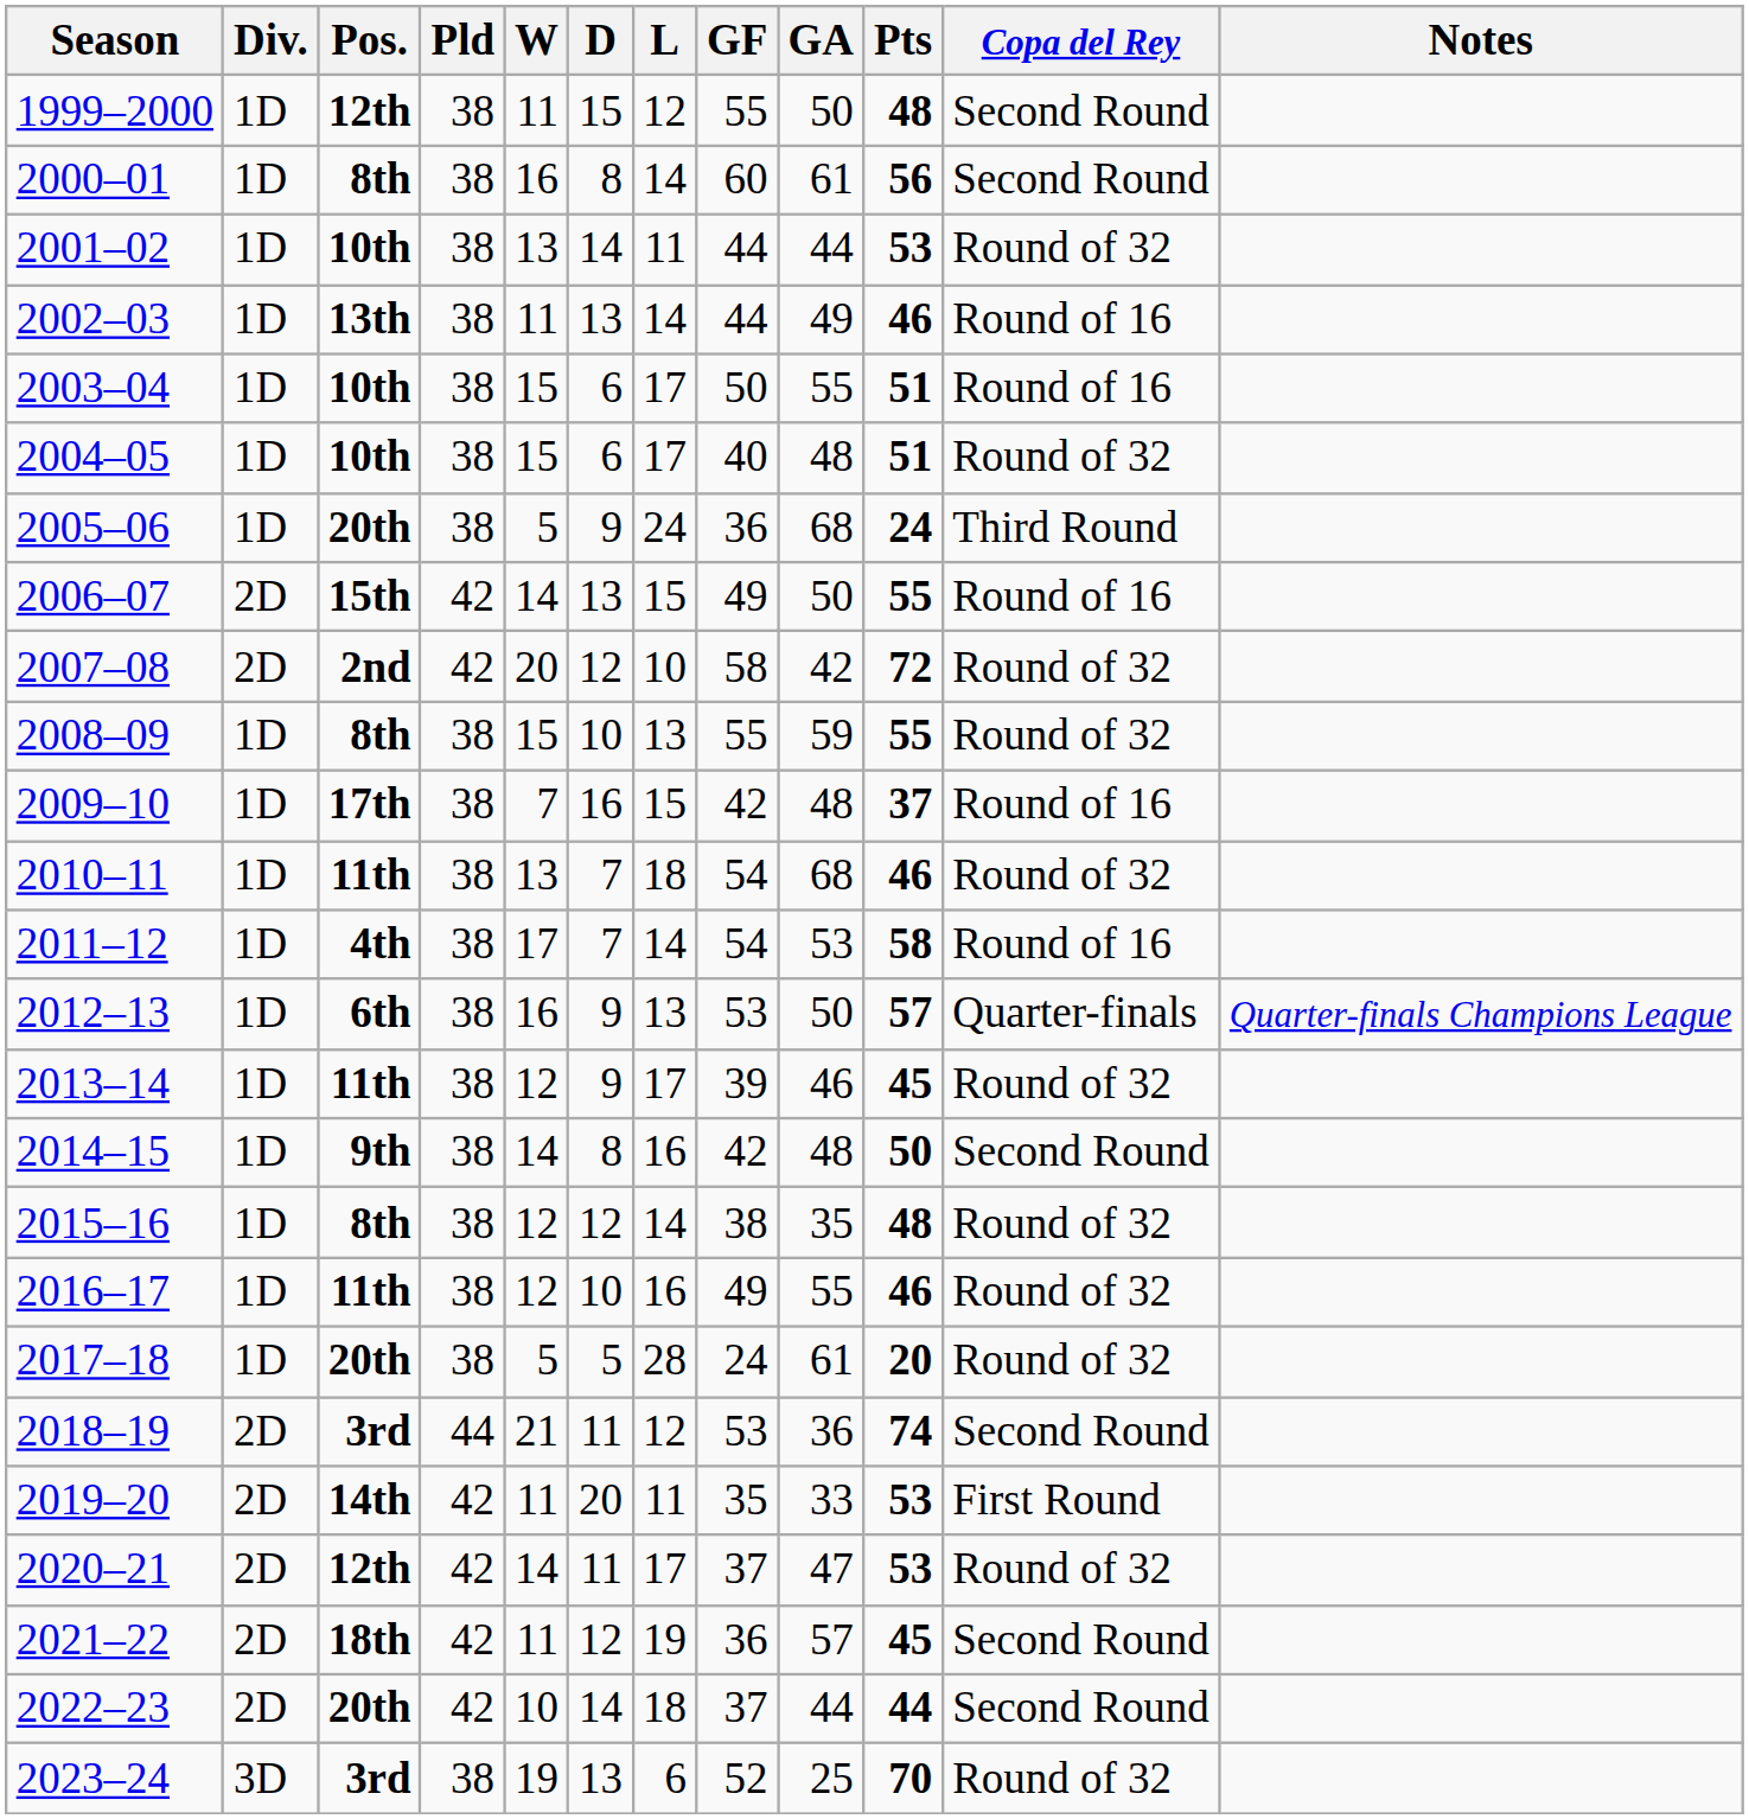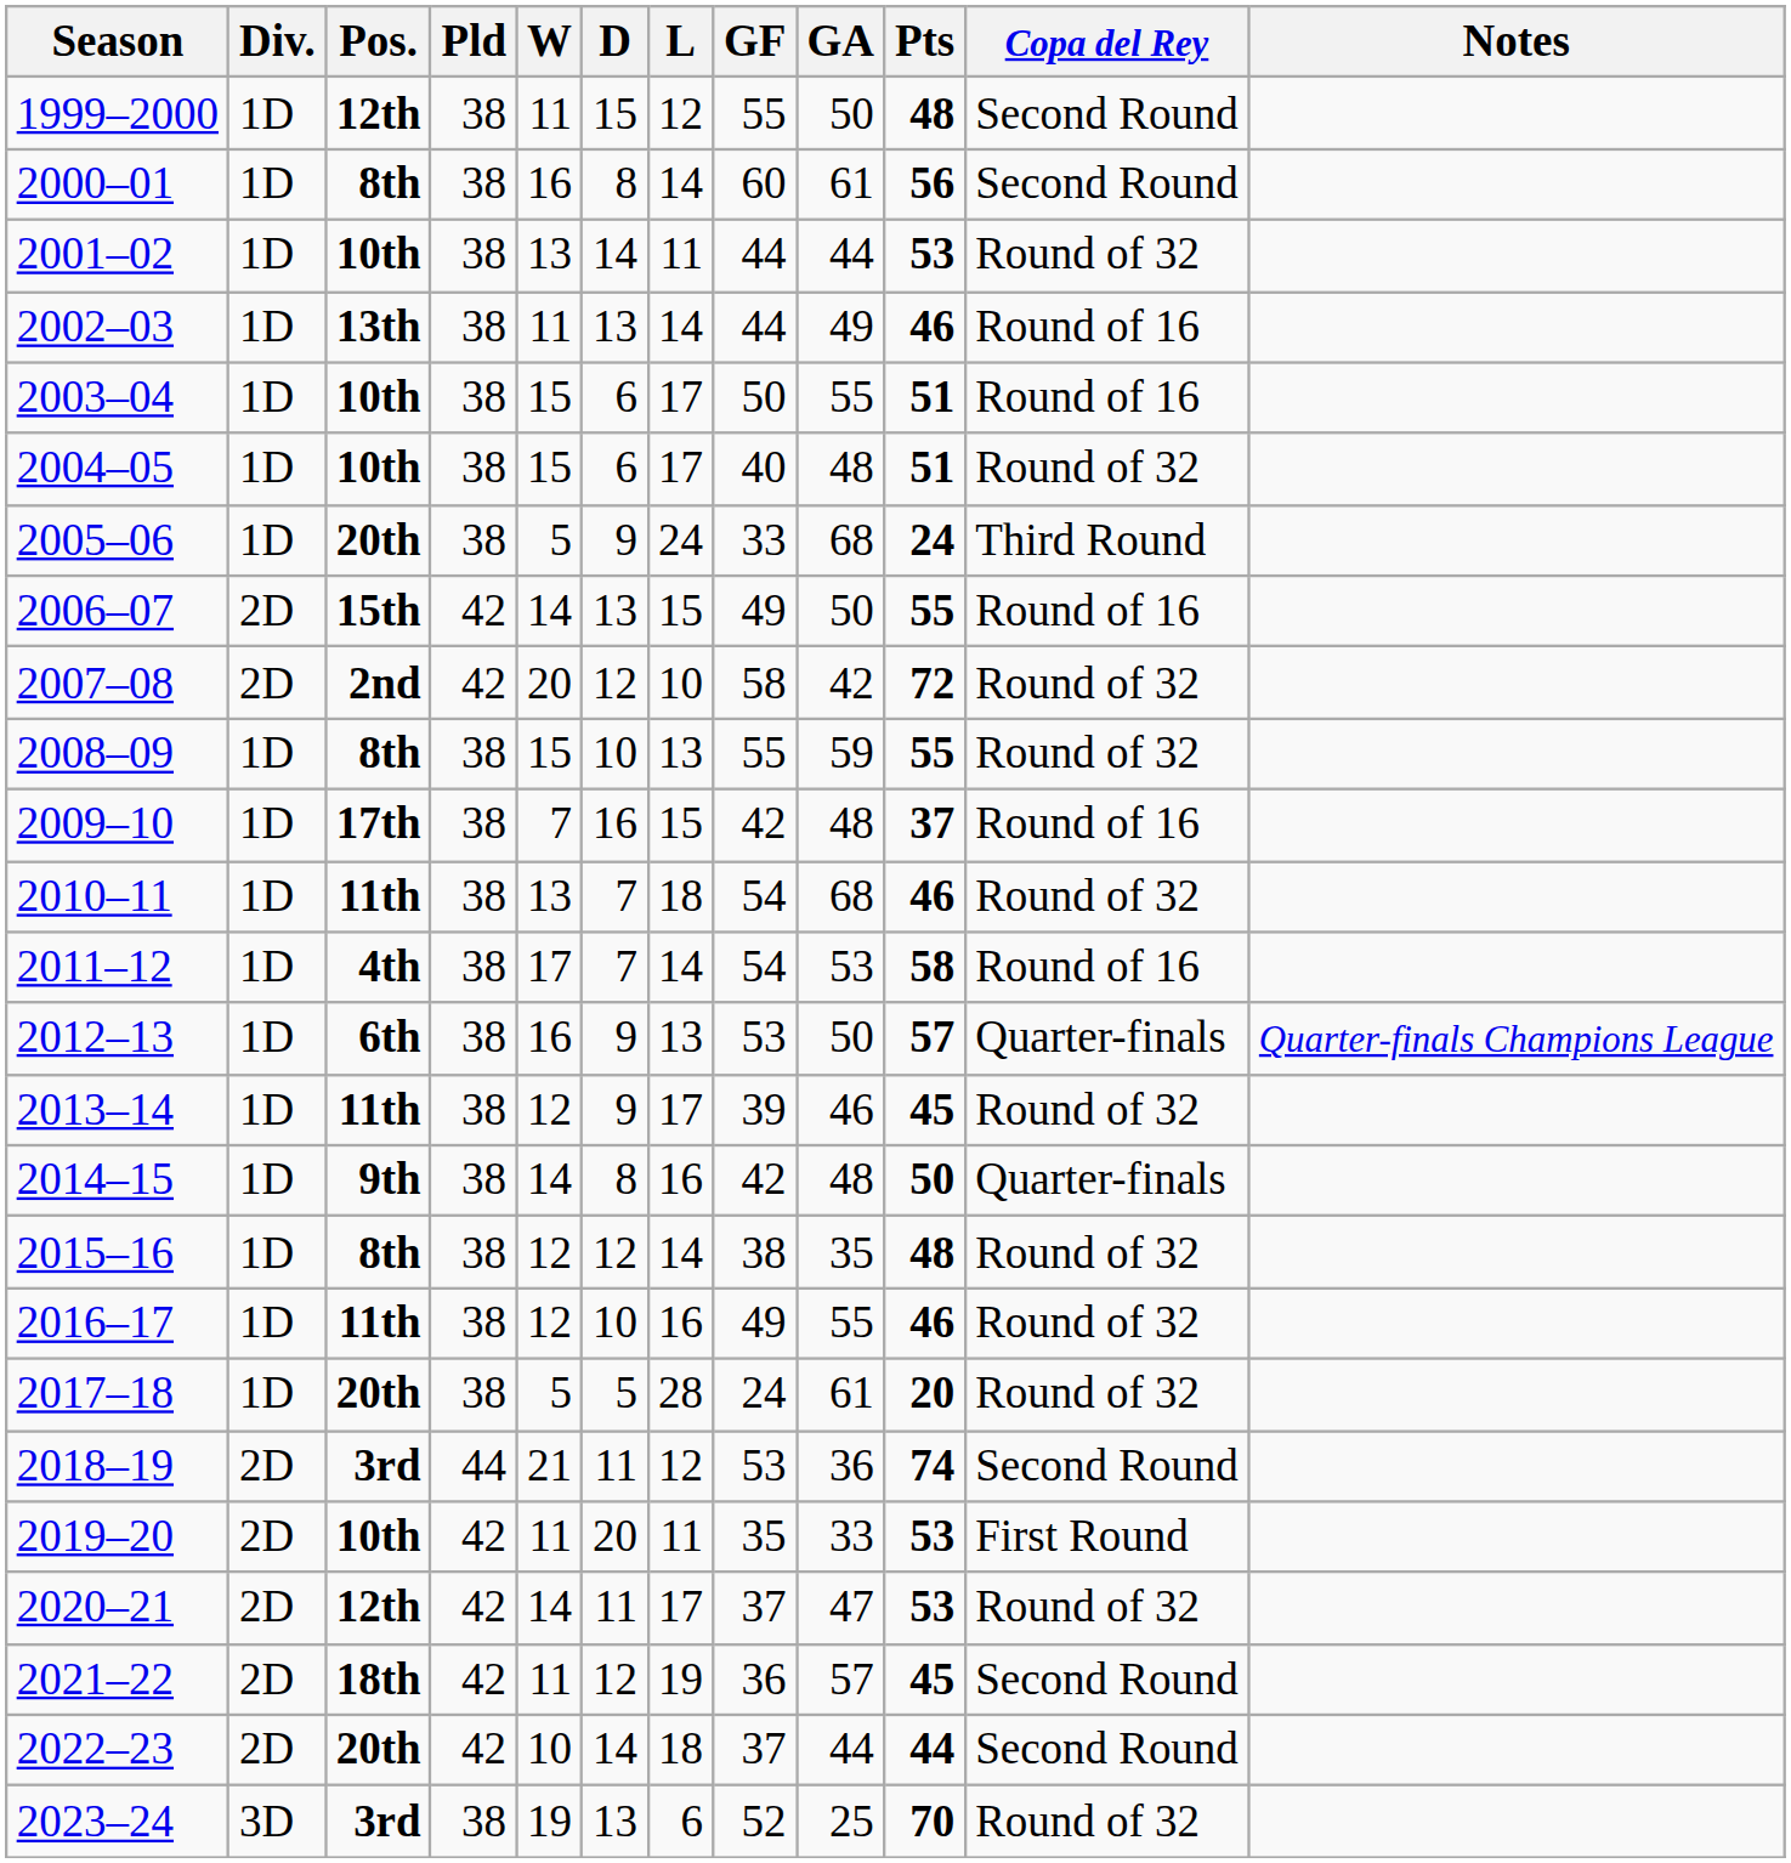2005–06 | GF: 36 -> 33
2014–15 | Copa del Rey: Second Round -> Quarter-finals
2019–20 | Pos.: 14th -> 10th
